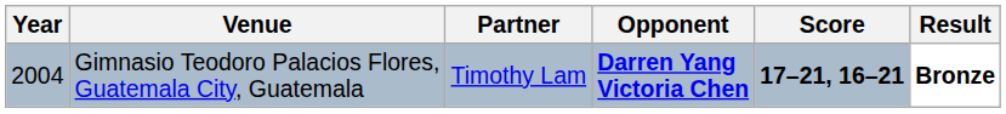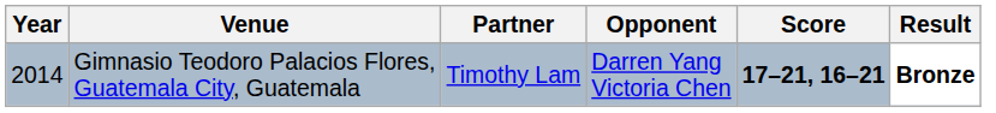Gimnasio Teodoro Palacios Flores, Guatemala City, Guatemala | Year: 2004 -> 2014
Gimnasio Teodoro Palacios Flores, Guatemala City, Guatemala | Opponent: bold -> normal
